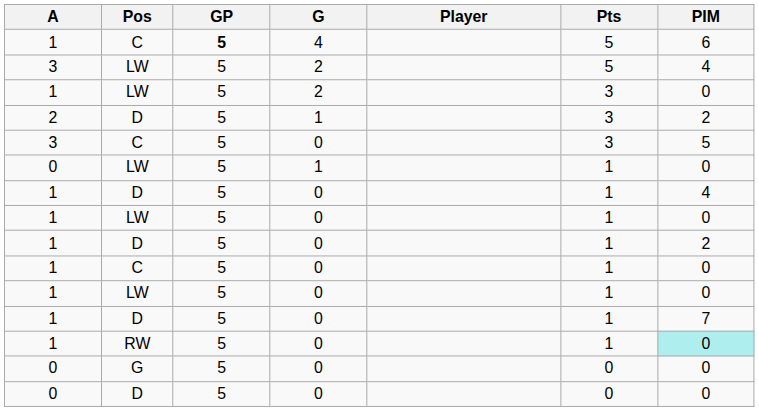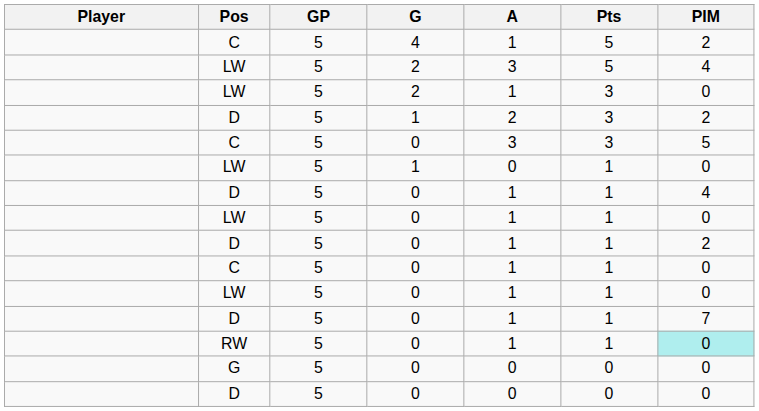columns swapped: Player <-> A
C / 4 | GP: bold -> normal
C / 4 | PIM: 6 -> 2
